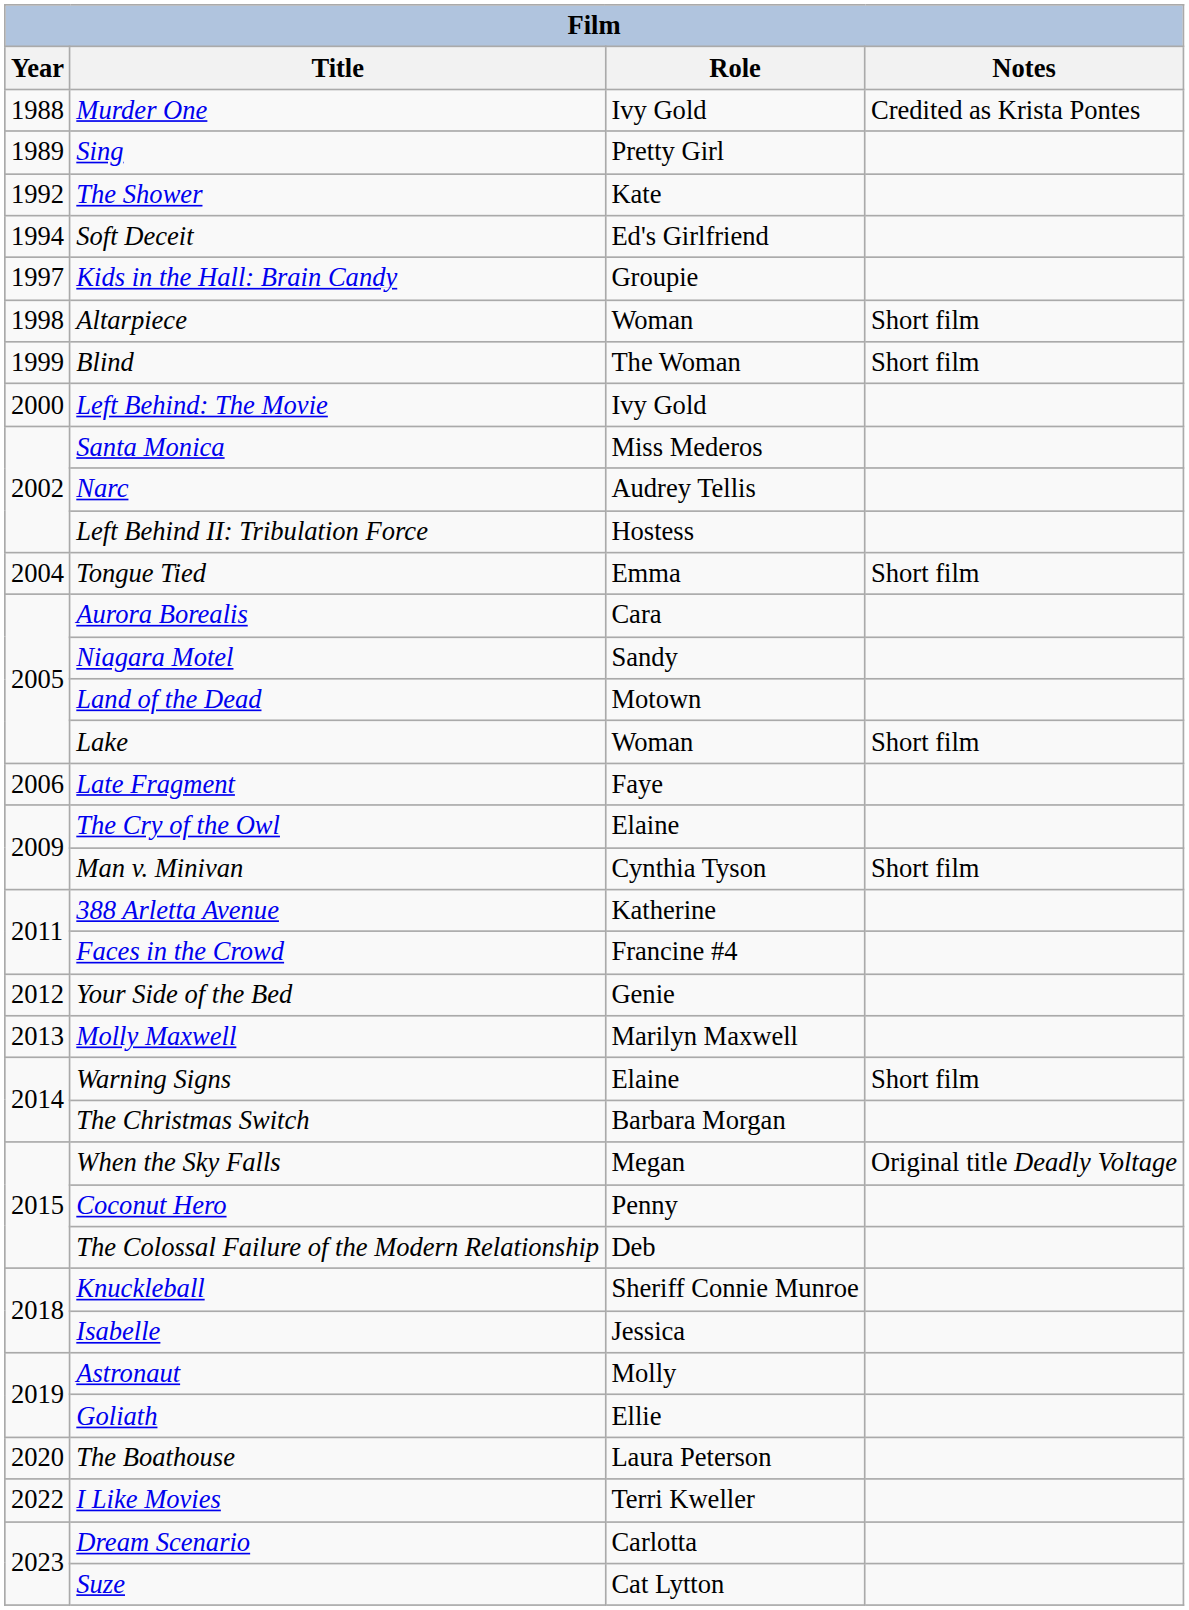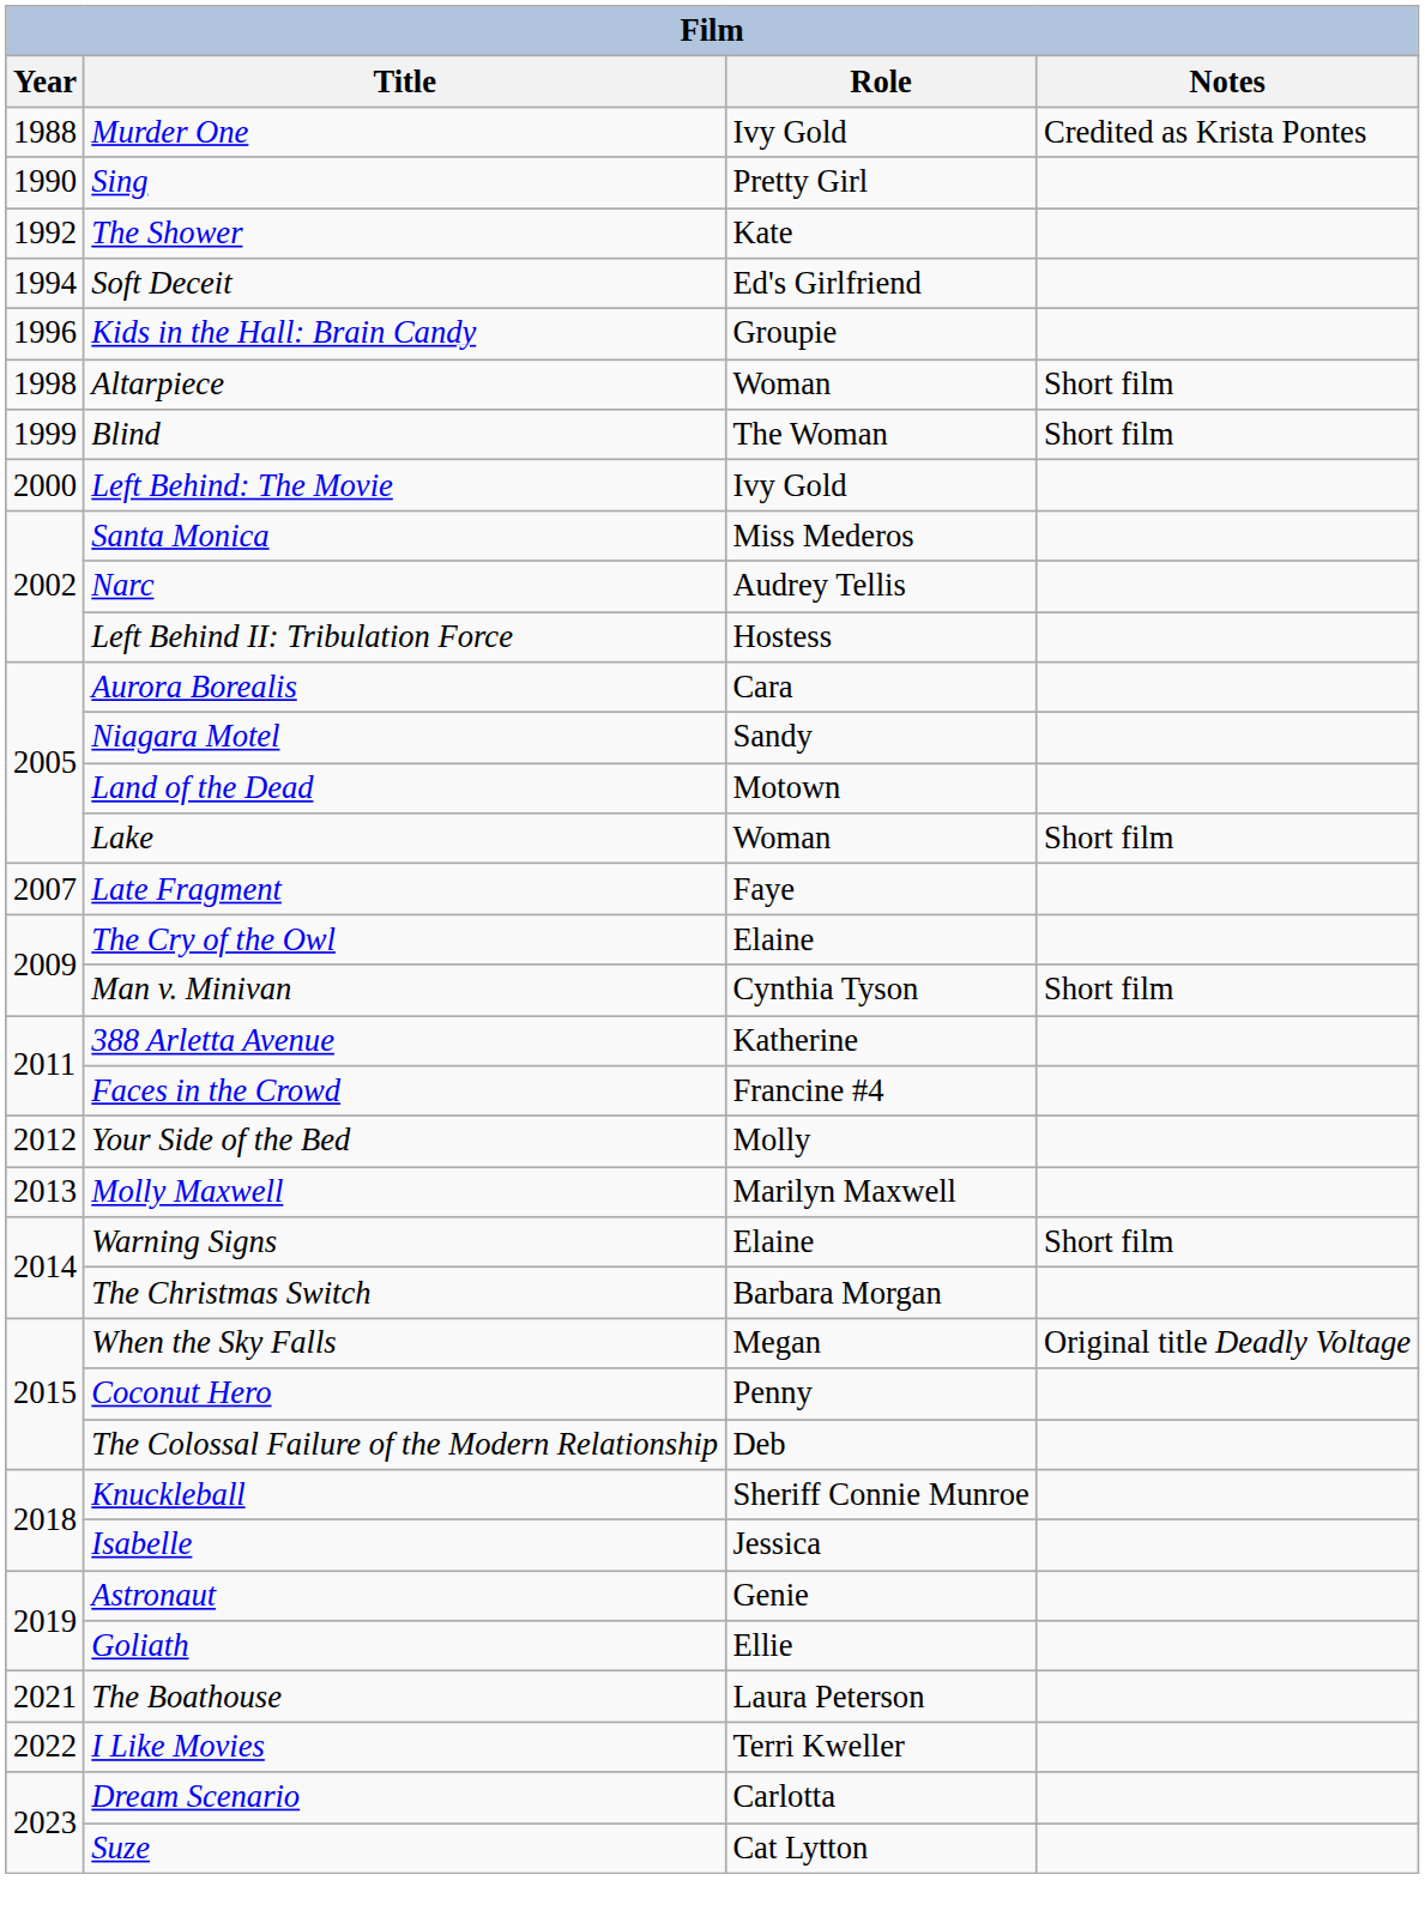Sing | Year: 1989 -> 1990
Kids in the Hall: Brain Candy | Year: 1997 -> 1996
- row: 2004 | Tongue Tied | Emma | Short film
Late Fragment | Year: 2006 -> 2007
Your Side of the Bed | Role: Genie -> Molly
Astronaut | Role: Molly -> Genie
The Boathouse | Year: 2020 -> 2021
